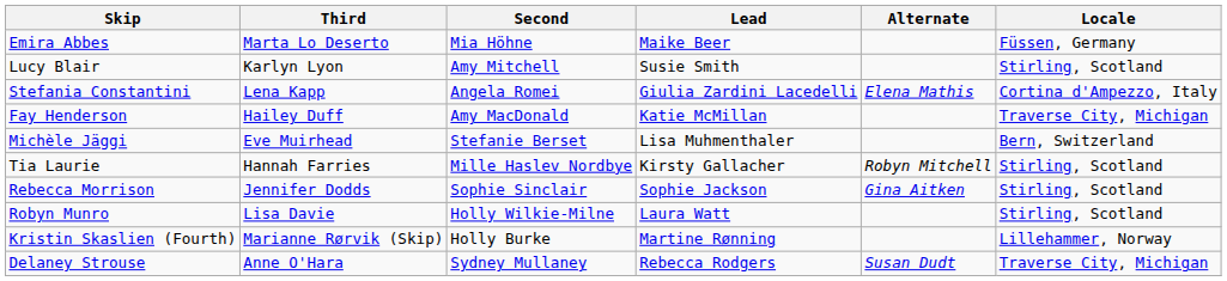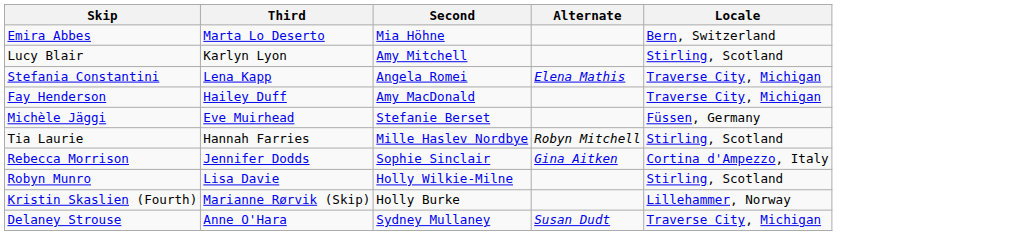- column: Lead | Maike Beer | Susie Smith | Giulia Zardini Lacedelli | Katie McMillan | Lisa Muhmenthaler | Kirsty Gallacher | Sophie Jackson | Laura Watt | Martine Rønning | Rebecca Rodgers
Emira Abbes | Locale: Füssen, Germany -> Bern, Switzerland
Stefania Constantini | Locale: Cortina d'Ampezzo, Italy -> Traverse City, Michigan
Michèle Jäggi | Locale: Bern, Switzerland -> Füssen, Germany
Rebecca Morrison | Locale: Stirling, Scotland -> Cortina d'Ampezzo, Italy
